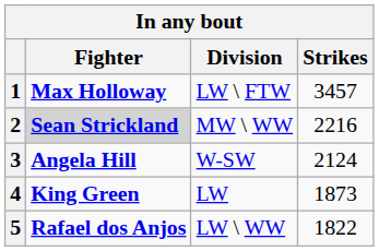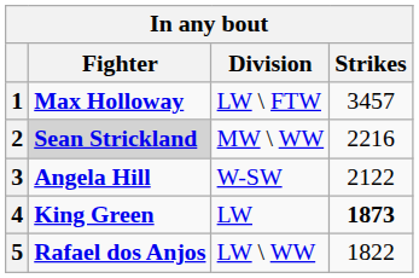3 | Strikes: 2124 -> 2122
4 | Strikes: normal -> bold
